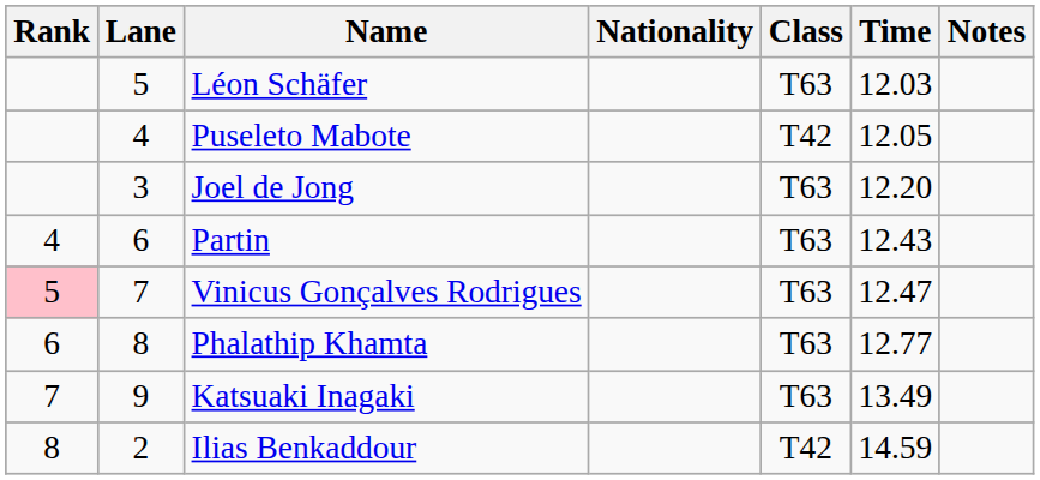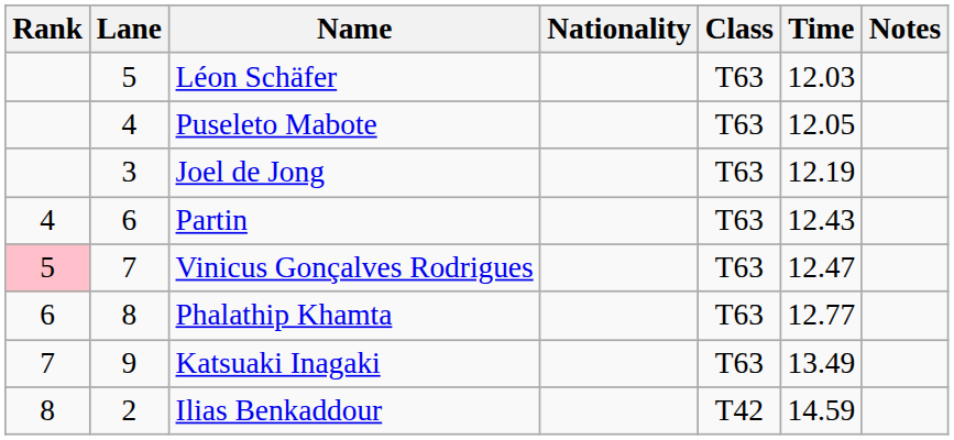Puseleto Mabote | Class: T42 -> T63
Joel de Jong | Time: 12.20 -> 12.19
